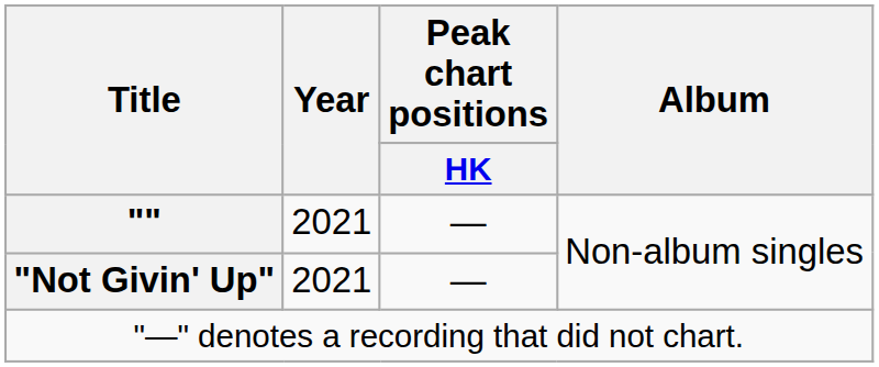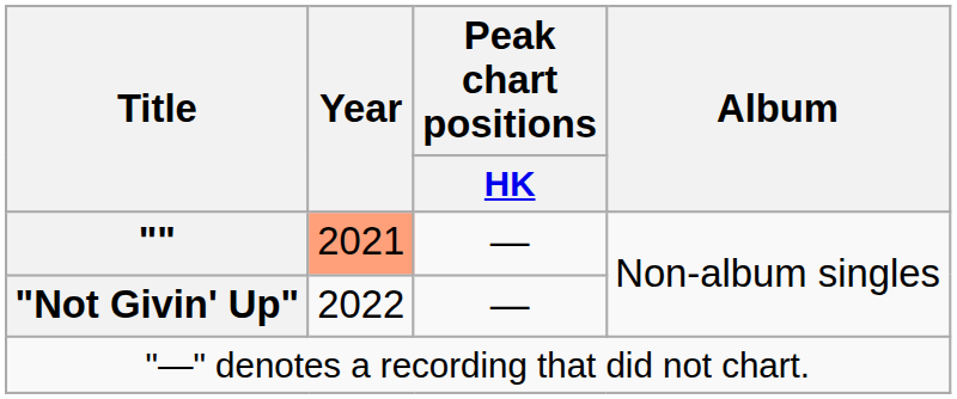"" | Year: no background -> lightsalmon background
"Not Givin' Up" | Year: 2021 -> 2022
